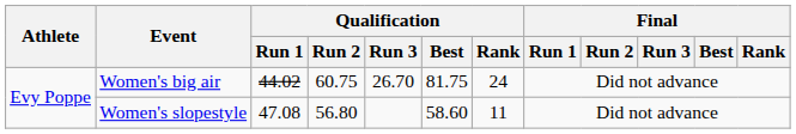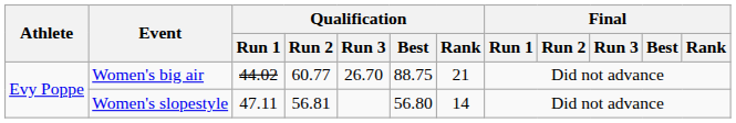Women's big air | Qualification / Run 2: 60.75 -> 60.77
Women's big air | Qualification / Best: 81.75 -> 88.75
Women's big air | Qualification / Rank: 24 -> 21
Women's slopestyle | Qualification / Run 1: 47.08 -> 47.11
Women's slopestyle | Qualification / Run 2: 56.80 -> 56.81
Women's slopestyle | Qualification / Best: 58.60 -> 56.80
Women's slopestyle | Qualification / Rank: 11 -> 14
